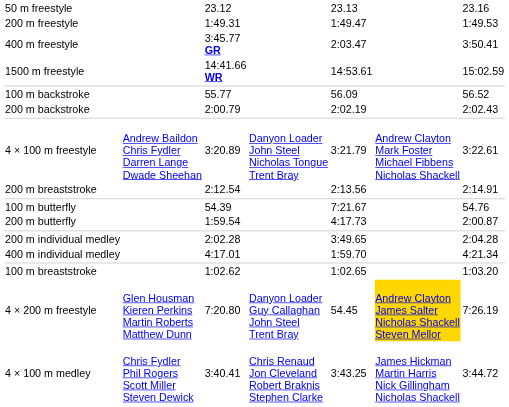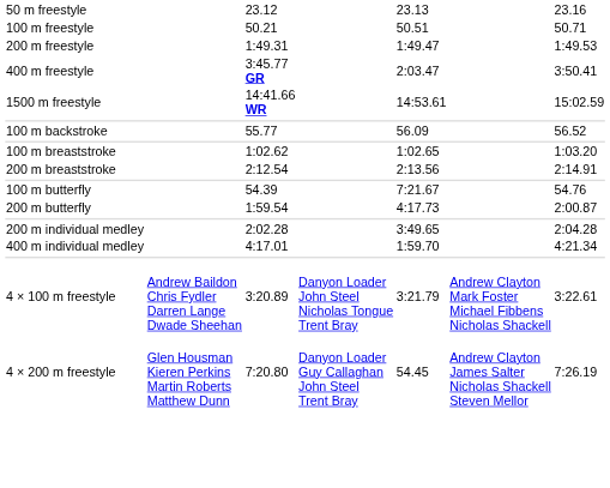+ row: 100 m freestyle | 50.21 | 50.51 | 50.71
- row: 200 m backstroke | 2:00.79 | 2:02.19 | 2:02.43
rows swapped: 100 m breaststroke <-> 4 × 100 m freestyle
4 × 200 m freestyle | column 6: gold background -> no background
- row: 4 × 100 m medley | Chris Fydler Phil Rogers Scott Miller Steven Dewick | 3:40.41 | Chris Renaud Jon Cleveland Robert Braknis Stephen Clarke | 3:43.25 | James Hickman Martin Harris Nick Gillingham Nicholas Shackell | 3:44.72
